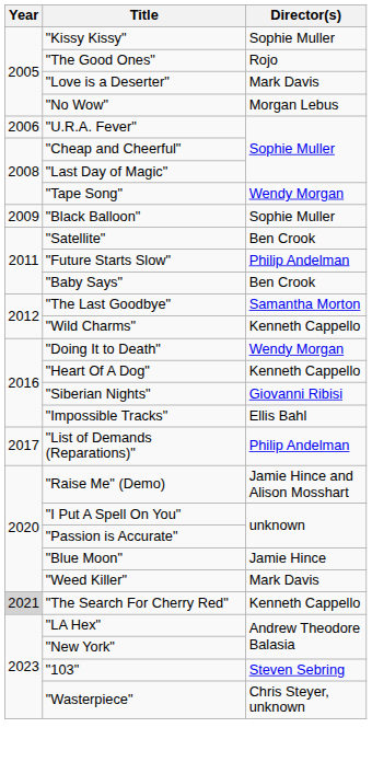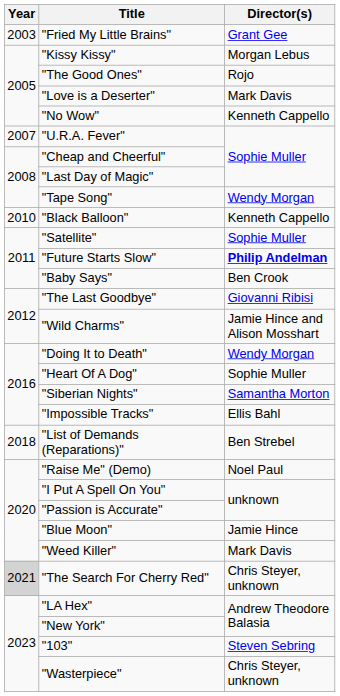+ row: 2003 | "Fried My Little Brains" | Grant Gee
"Kissy Kissy" | Director(s): Sophie Muller -> Morgan Lebus
"No Wow" | Director(s): Morgan Lebus -> Kenneth Cappello
"U.R.A. Fever" | Year: 2006 -> 2007
"Black Balloon" | Year: 2009 -> 2010
"Black Balloon" | Director(s): Sophie Muller -> Kenneth Cappello
"Satellite" | Director(s): Ben Crook -> Sophie Muller
"Future Starts Slow" | Director(s): normal -> bold
"The Last Goodbye" | Director(s): Samantha Morton -> Giovanni Ribisi
"Wild Charms" | Director(s): Kenneth Cappello -> Jamie Hince and Alison Mosshart
"Heart Of A Dog" | Director(s): Kenneth Cappello -> Sophie Muller
"Siberian Nights" | Director(s): Giovanni Ribisi -> Samantha Morton
"List of Demands (Reparations)" | Year: 2017 -> 2018
"List of Demands (Reparations)" | Director(s): Philip Andelman -> Ben Strebel
"Raise Me" (Demo) | Director(s): Jamie Hince and Alison Mosshart -> Noel Paul
"The Search For Cherry Red" | Director(s): Kenneth Cappello -> Chris Steyer, unknown
